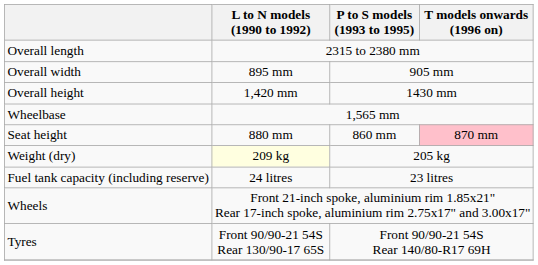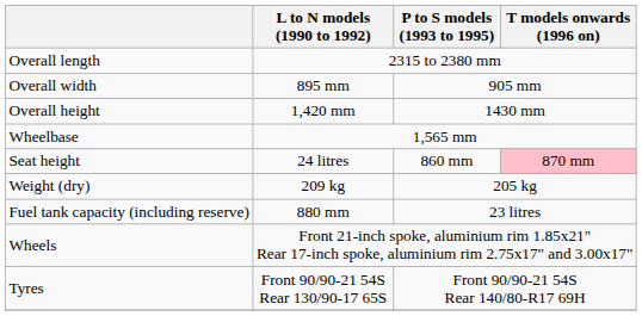Seat height | L to N models (1990 to 1992): 880 mm -> 24 litres
Weight (dry) | L to N models (1990 to 1992): lightyellow background -> no background
Fuel tank capacity (including reserve) | L to N models (1990 to 1992): 24 litres -> 880 mm
